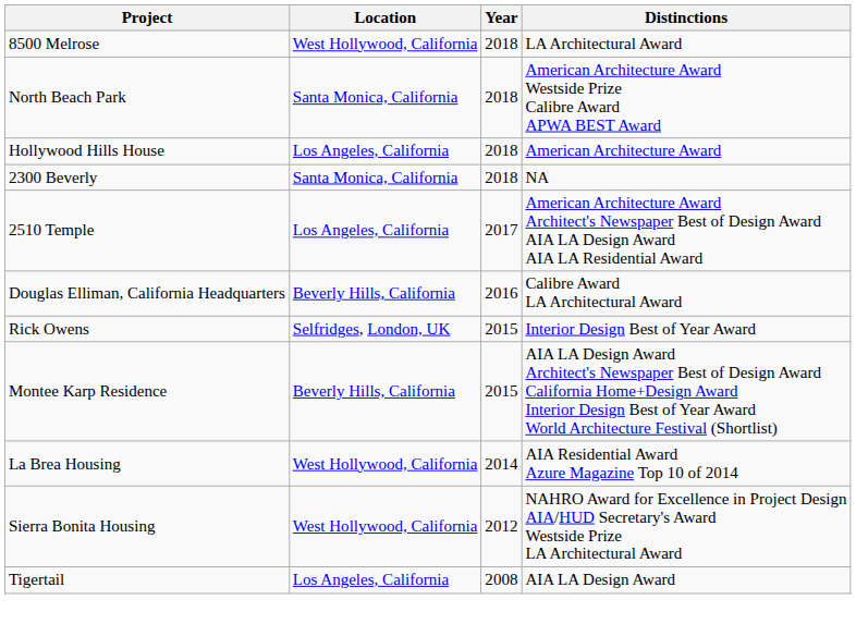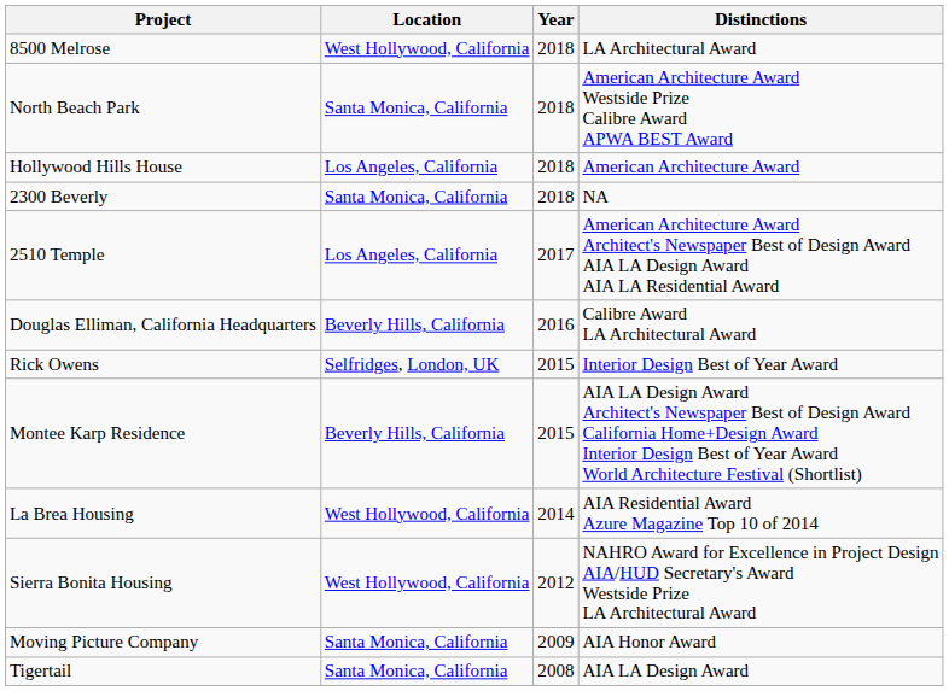+ row: Moving Picture Company | Santa Monica, California | 2009 | AIA Honor Award
Tigertail | Location: Los Angeles, California -> Santa Monica, California
